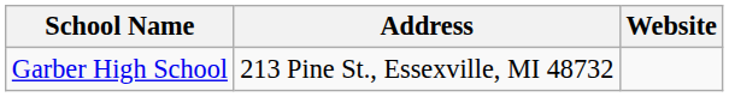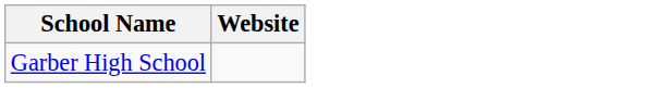- column: Address | 213 Pine St., Essexville, MI 48732
